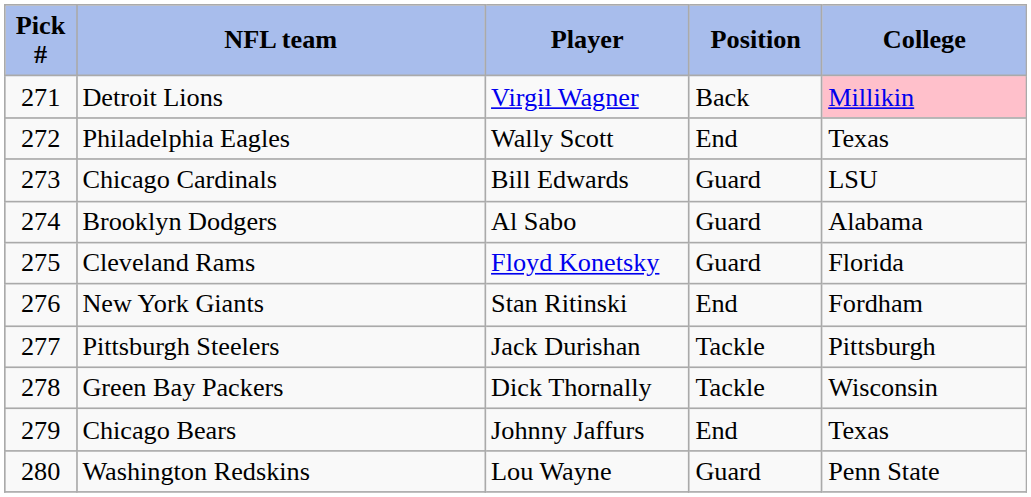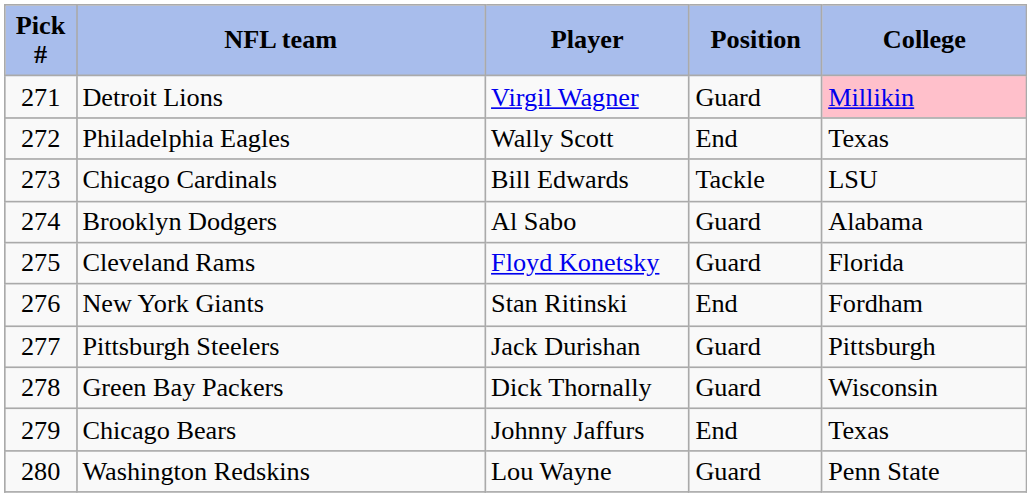Detroit Lions | Position: Back -> Guard
Chicago Cardinals | Position: Guard -> Tackle
Pittsburgh Steelers | Position: Tackle -> Guard
Green Bay Packers | Position: Tackle -> Guard
